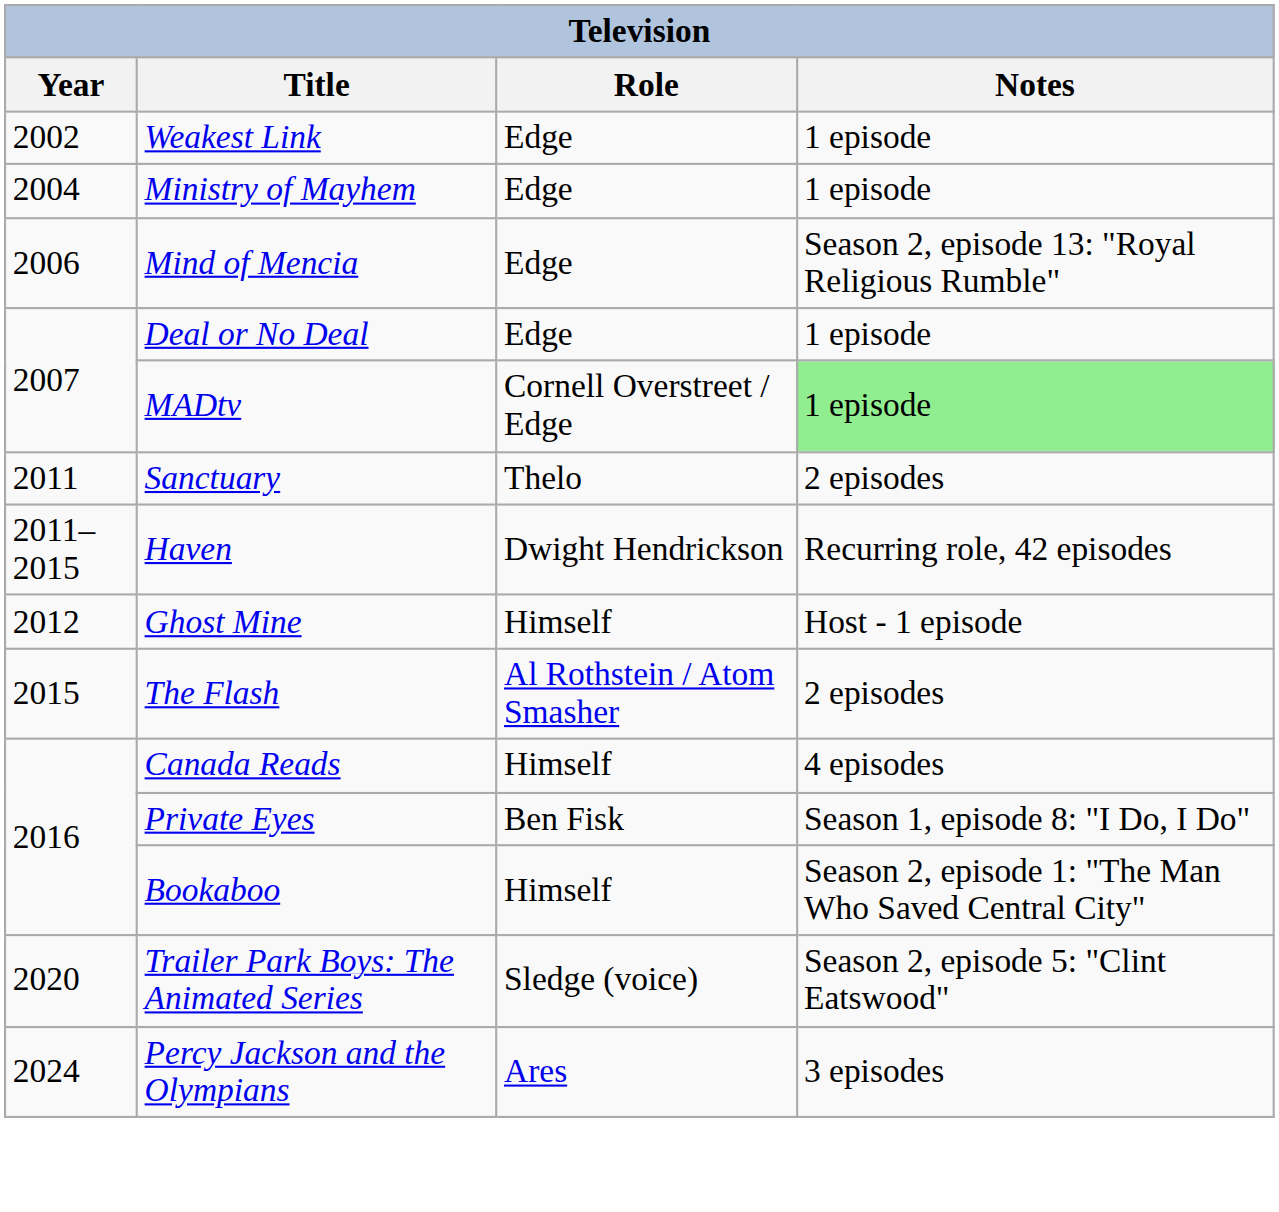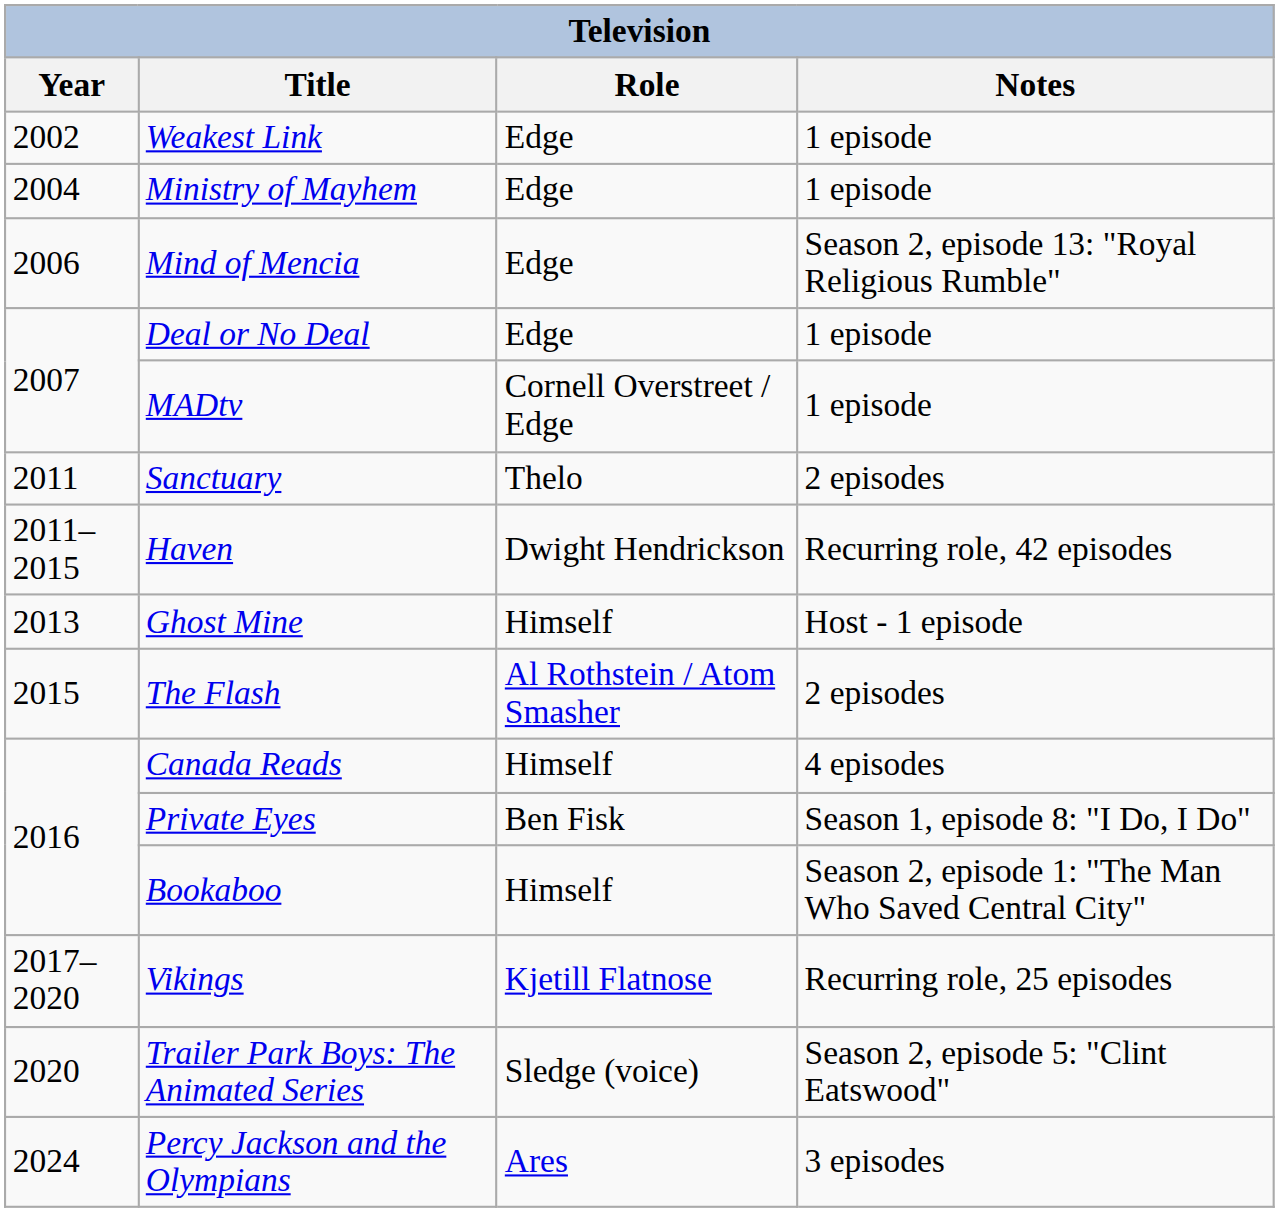MADtv | Notes: lightgreen background -> no background
Ghost Mine | Year: 2012 -> 2013
+ row: 2017–2020 | Vikings | Kjetill Flatnose | Recurring role, 25 episodes
